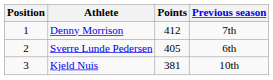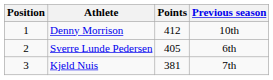Denny Morrison | Previous season: 7th -> 10th
Kjeld Nuis | Previous season: 10th -> 7th
